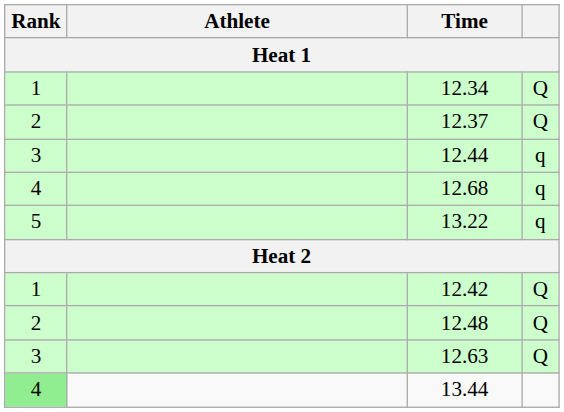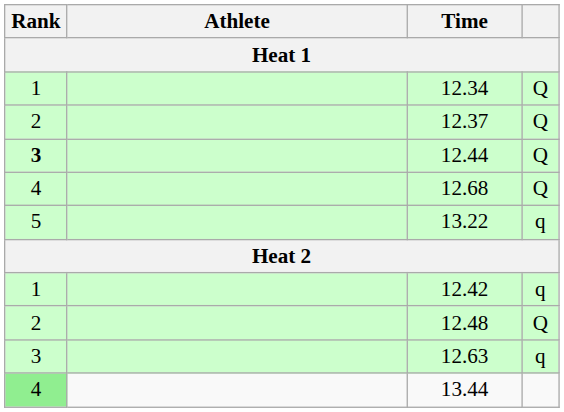12.44 | Rank: normal -> bold
12.44 | column 4: q -> Q
12.68 | column 4: q -> Q
12.42 | column 4: Q -> q
12.63 | column 4: Q -> q
